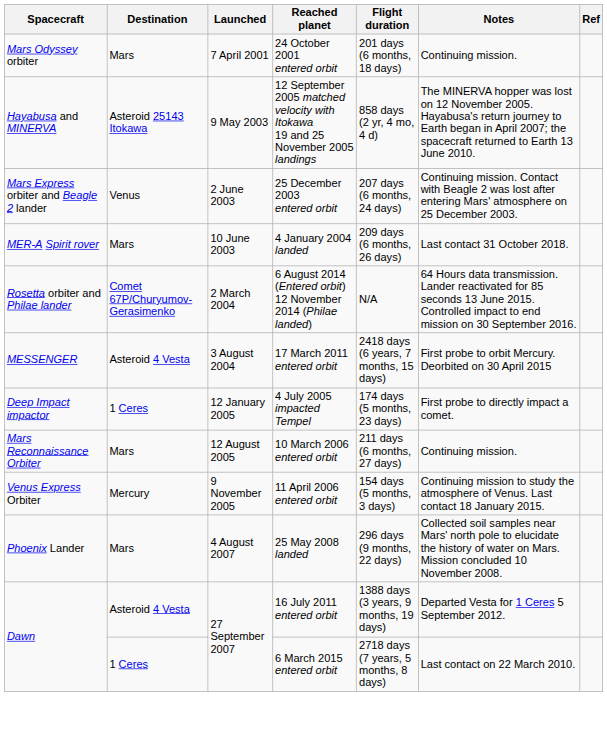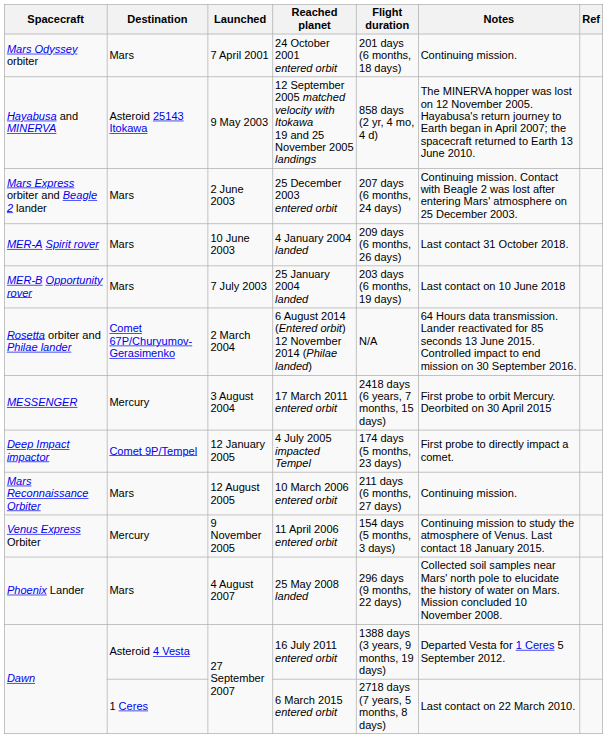25 December 2003 entered orbit | Destination: Venus -> Mars
+ row: MER-B Opportunity rover | Mars | 7 July 2003 | 25 January 2004 landed | 203 days (6 months, 19 days) | Last contact on 10 June 2018
17 March 2011 entered orbit | Destination: Asteroid 4 Vesta -> Mercury
4 July 2005 impacted Tempel | Destination: 1 Ceres -> Comet 9P/Tempel
